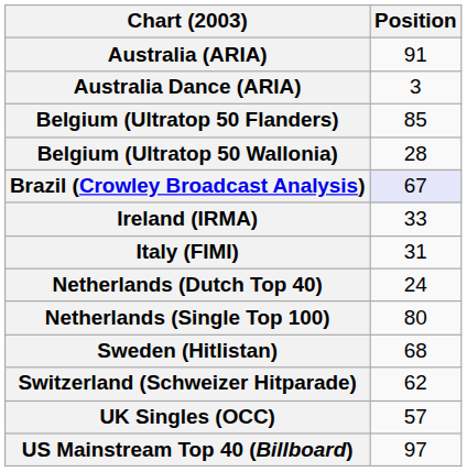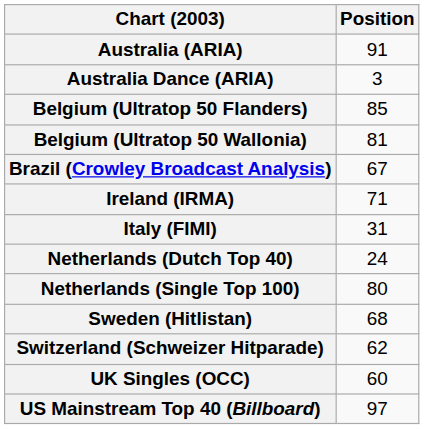Belgium (Ultratop 50 Wallonia) | Position: 28 -> 81
Brazil (Crowley Broadcast Analysis) | Position: lavender background -> no background
Ireland (IRMA) | Position: 33 -> 71
UK Singles (OCC) | Position: 57 -> 60
